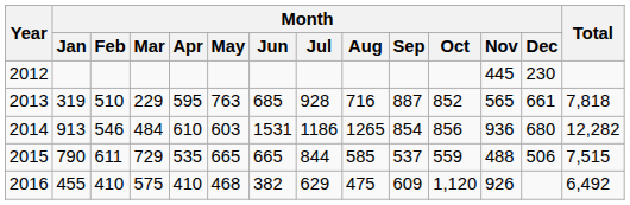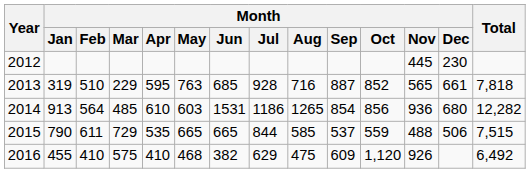2014 | Month / Feb: 546 -> 564
2014 | Month / Mar: 484 -> 485
